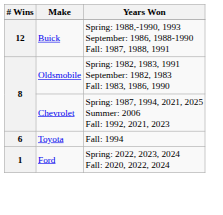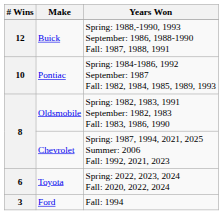+ row: 10 | Pontiac | Spring: 1984-1986, 1992 September: 1987 Fall: 1982, 1984, 1985, 1989, 1993
Toyota | Years Won: Fall: 1994 -> Spring: 2022, 2023, 2024 Fall: 2020, 2022, 2024
Ford | # Wins: 1 -> 3
Ford | Years Won: Spring: 2022, 2023, 2024 Fall: 2020, 2022, 2024 -> Fall: 1994
